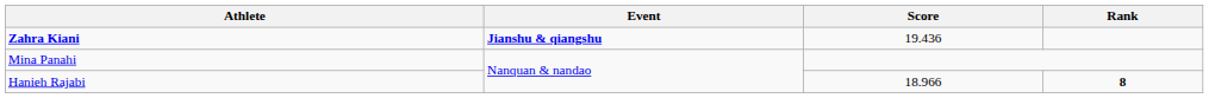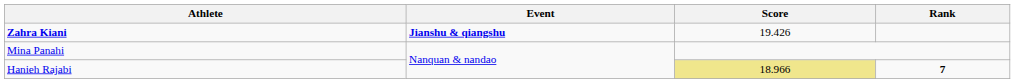Zahra Kiani | Score: 19.436 -> 19.426
Hanieh Rajabi | Score: no background -> khaki background
Hanieh Rajabi | Rank: 8 -> 7
